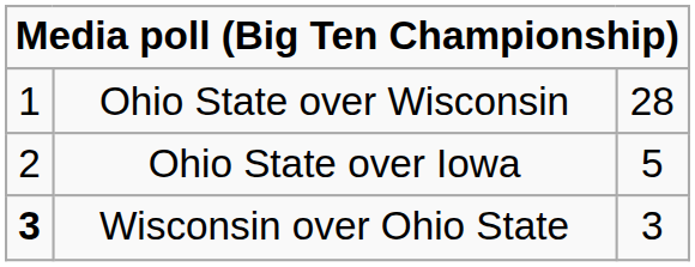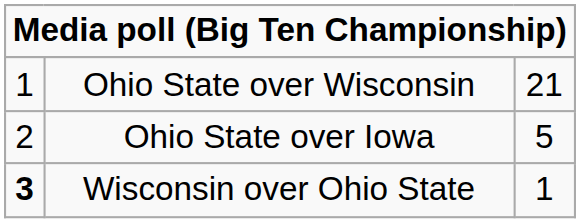Ohio State over Wisconsin | column 3: 28 -> 21
Wisconsin over Ohio State | column 3: 3 -> 1
